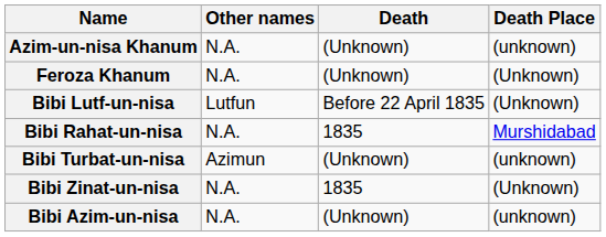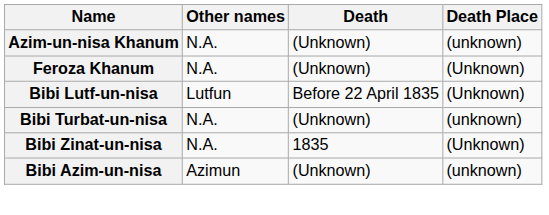- row: Bibi Rahat-un-nisa | N.A. | 1835 | Murshidabad
Bibi Turbat-un-nisa | Other names: Azimun -> N.A.
Bibi Azim-un-nisa | Other names: N.A. -> Azimun
